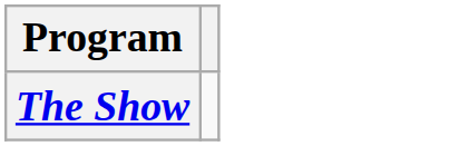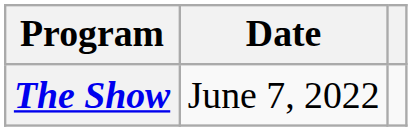+ column: Date | June 7, 2022
